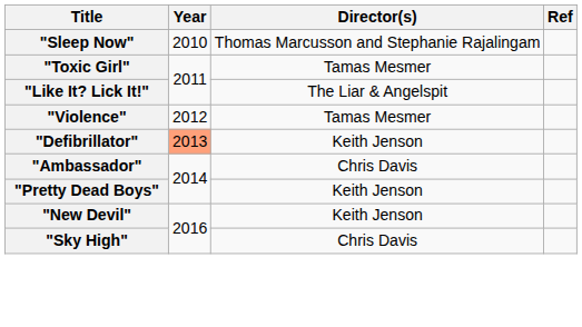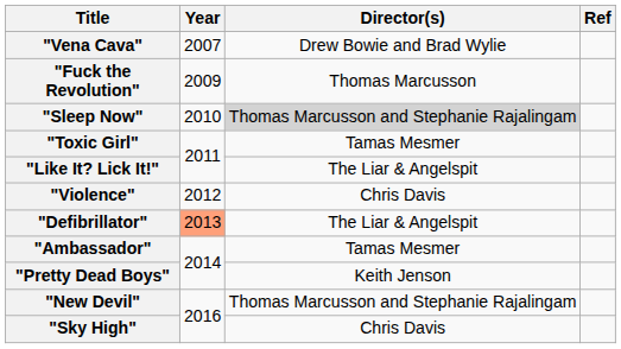+ row: "Vena Cava" | 2007 | Drew Bowie and Brad Wylie
+ row: "Fuck the Revolution" | 2009 | Thomas Marcusson
"Sleep Now" | Director(s): no background -> lightgrey background
"Violence" | Director(s): Tamas Mesmer -> Chris Davis
"Defibrillator" | Director(s): Keith Jenson -> The Liar & Angelspit
"Ambassador" | Director(s): Chris Davis -> Tamas Mesmer
"New Devil" | Director(s): Keith Jenson -> Thomas Marcusson and Stephanie Rajalingam
